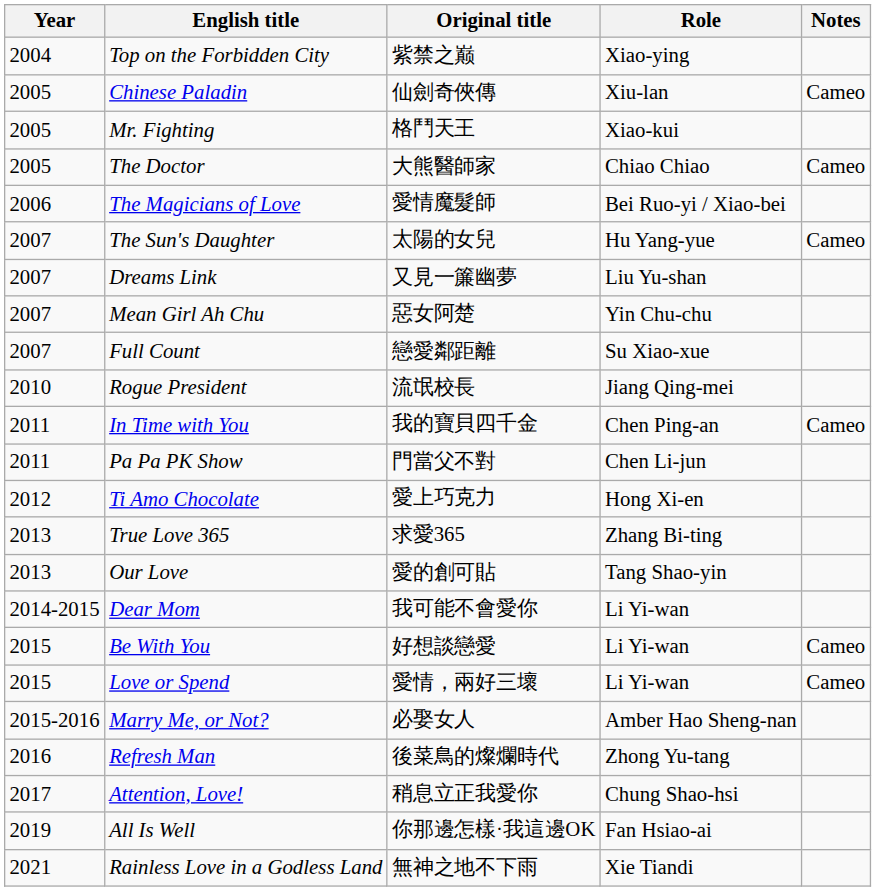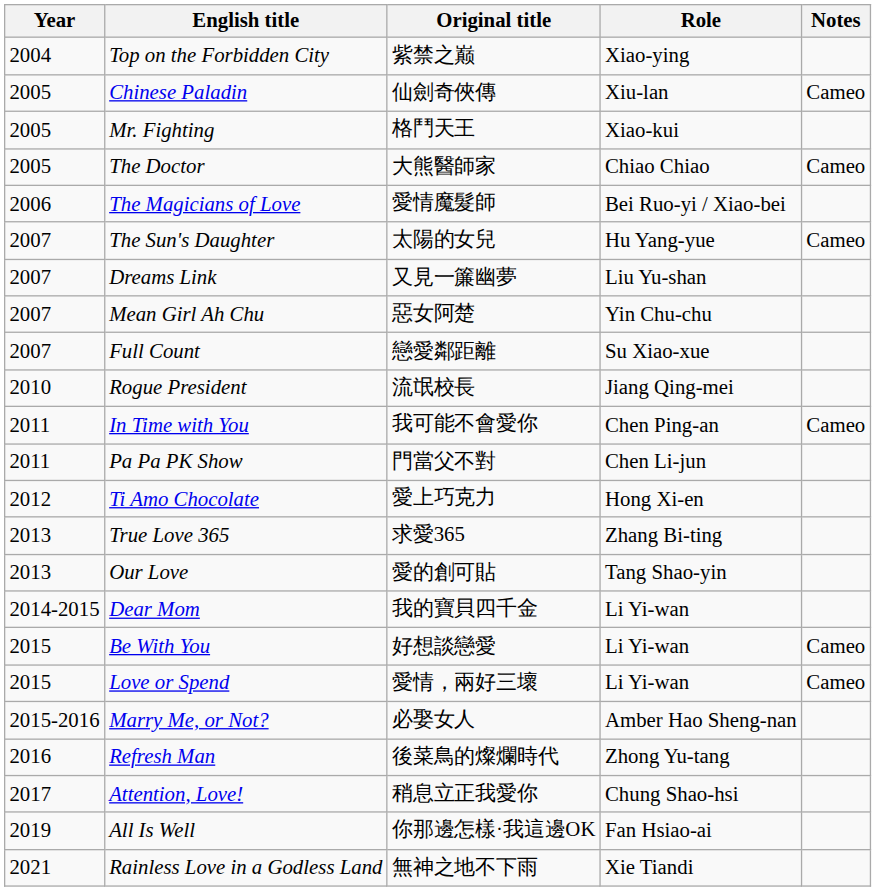In Time with You | Original title: 我的寶貝四千金 -> 我可能不會愛你
Dear Mom | Original title: 我可能不會愛你 -> 我的寶貝四千金
